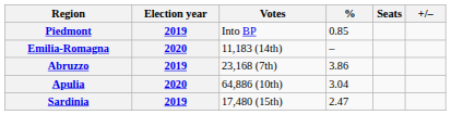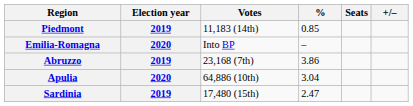Piedmont | Votes: Into BP -> 11,183 (14th)
Emilia-Romagna | Votes: 11,183 (14th) -> Into BP
